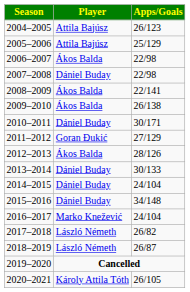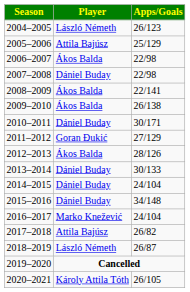2004–2005 | Player: Attila Bajúsz -> László Németh
2017–2018 | Player: László Németh -> Attila Bajúsz
